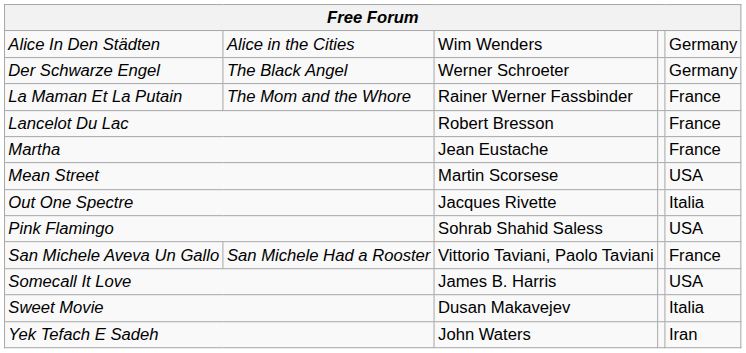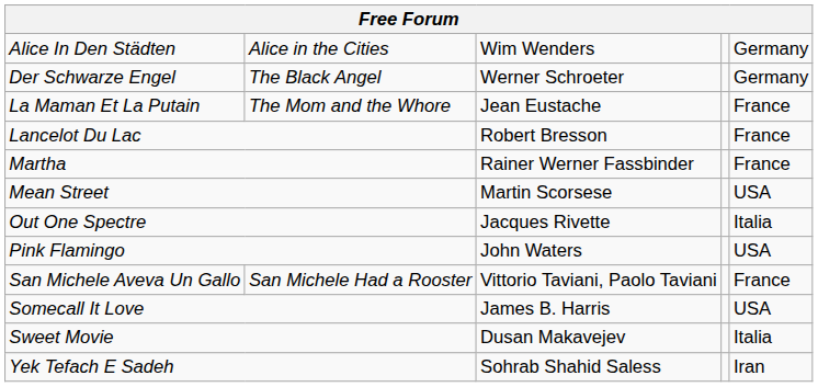La Maman Et La Putain | column 3: Rainer Werner Fassbinder -> Jean Eustache
Martha | column 3: Jean Eustache -> Rainer Werner Fassbinder
Pink Flamingo | column 3: Sohrab Shahid Saless -> John Waters
Yek Tefach E Sadeh | column 3: John Waters -> Sohrab Shahid Saless
